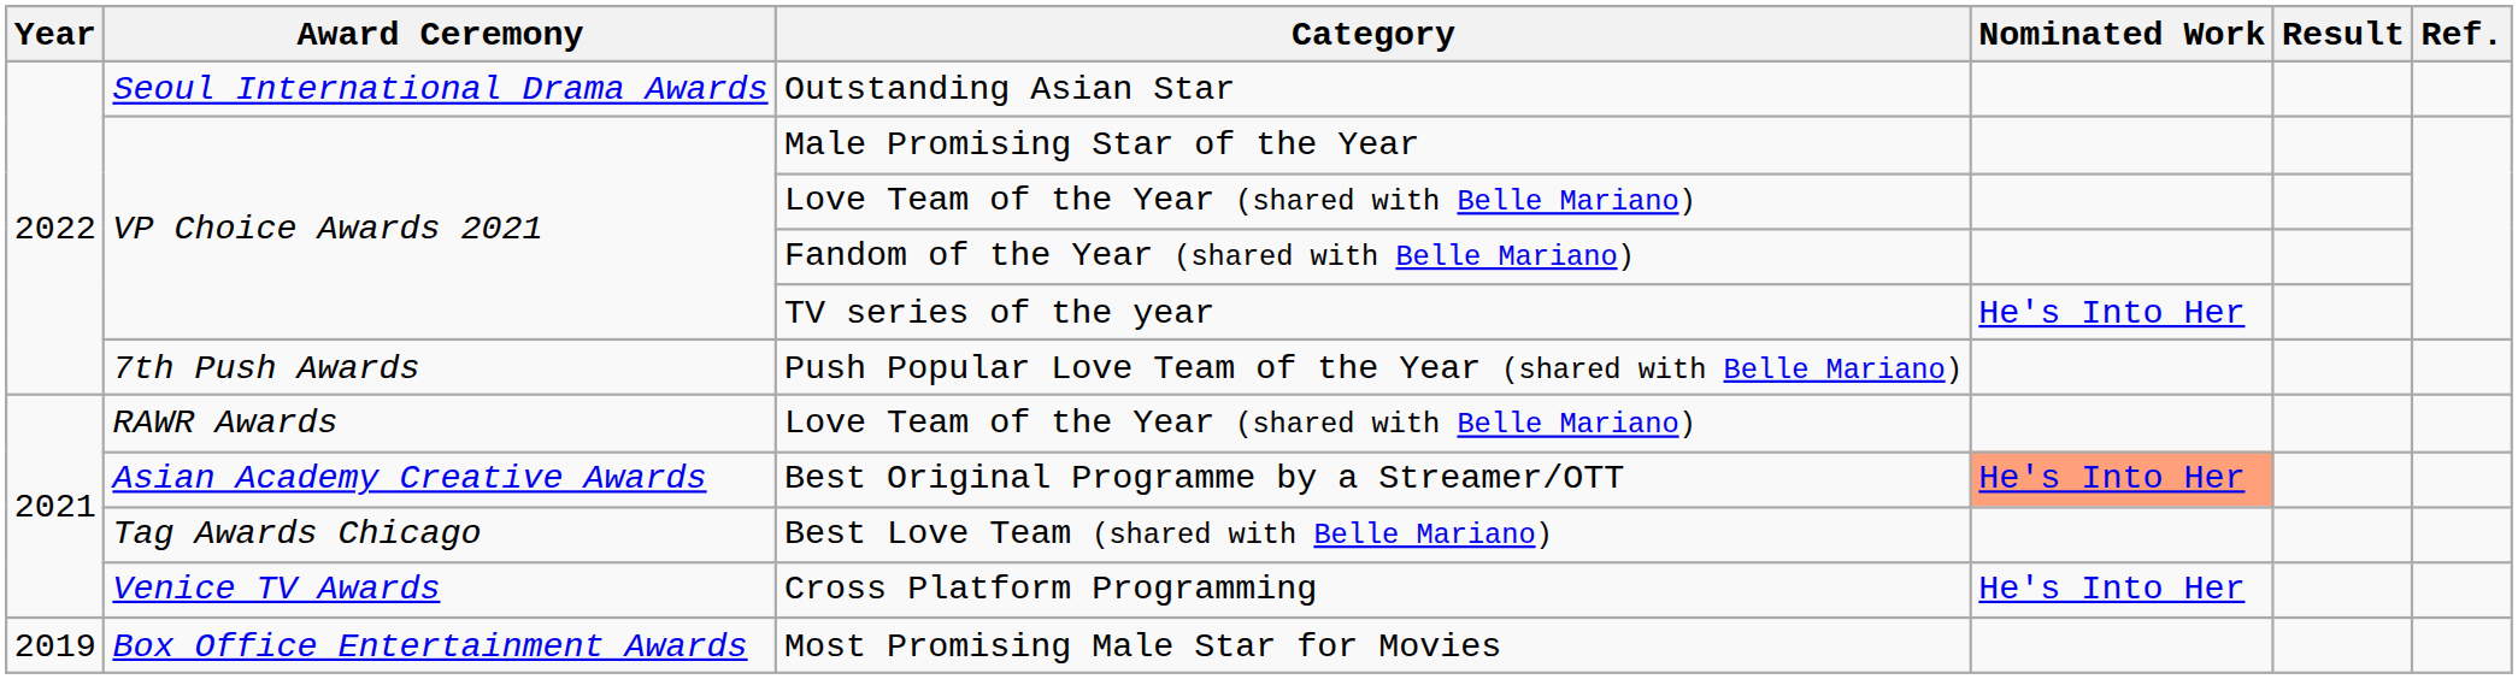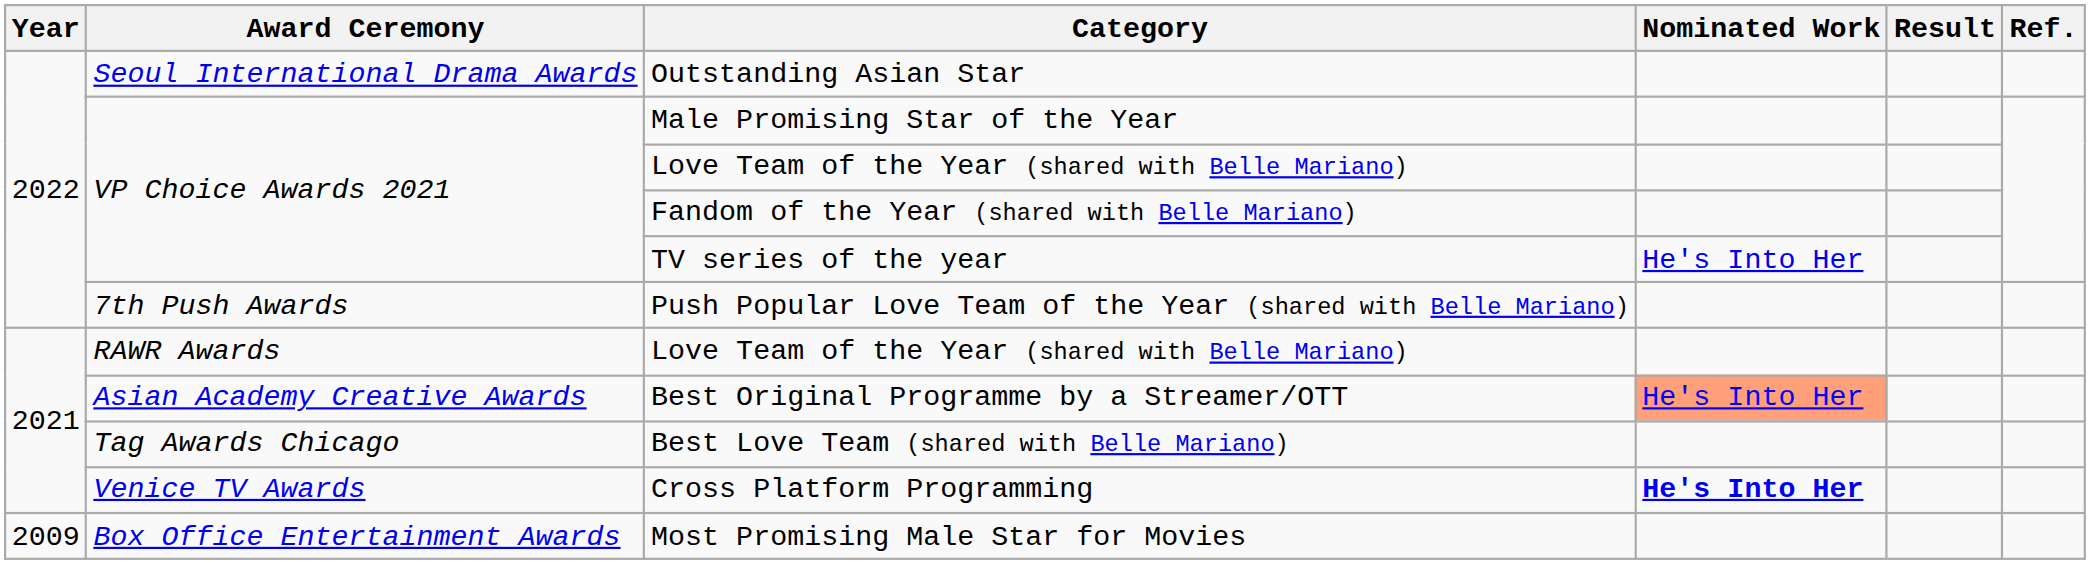Cross Platform Programming | Nominated Work: normal -> bold
Most Promising Male Star for Movies | Year: 2019 -> 2009
